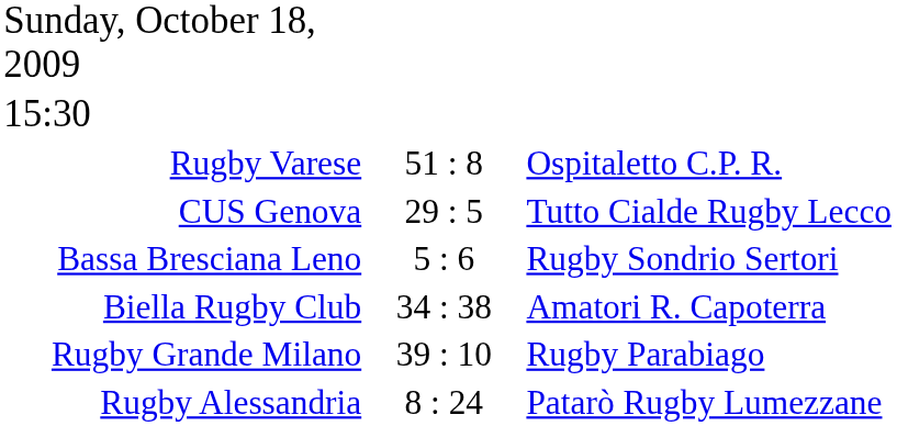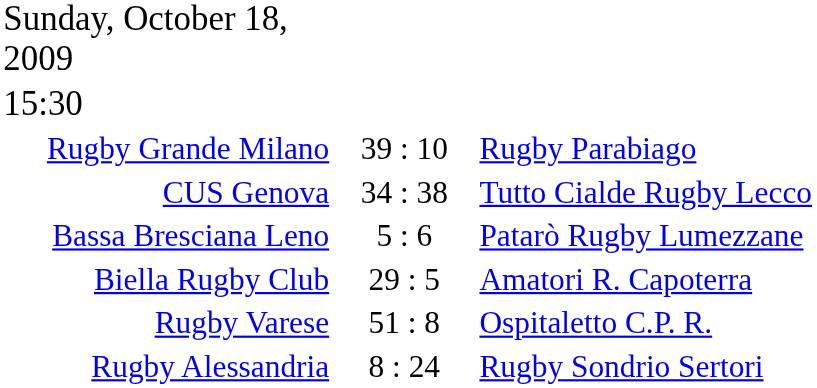rows swapped: Rugby Varese <-> Rugby Grande Milano
CUS Genova | column 2: 29 : 5 -> 34 : 38
Bassa Bresciana Leno | column 3: Rugby Sondrio Sertori -> Patarò Rugby Lumezzane
Biella Rugby Club | column 2: 34 : 38 -> 29 : 5
Rugby Alessandria | column 3: Patarò Rugby Lumezzane -> Rugby Sondrio Sertori
